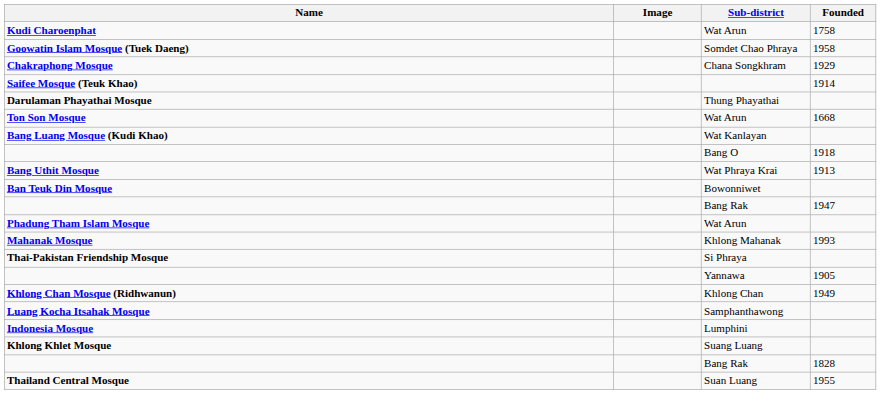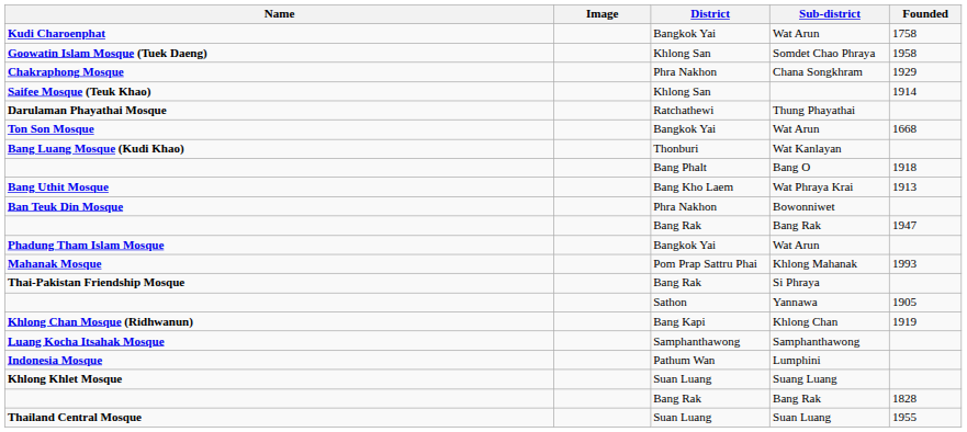+ column: District | Bangkok Yai | Khlong San | Phra Nakhon | Khlong San | Ratchathewi | Bangkok Yai | Thonburi | Bang Phalt | Bang Kho Laem | Phra Nakhon | Bang Rak | Bangkok Yai | Pom Prap Sattru Phai | Bang Rak | Sathon | Bang Kapi | Samphanthawong | Pathum Wan | Suan Luang | Bang Rak | Suan Luang
Khlong Chan Mosque (Ridhwanun) | Founded: 1949 -> 1919
